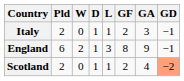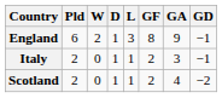rows swapped: England <-> Italy
Scotland | GD: lightsalmon background -> no background
